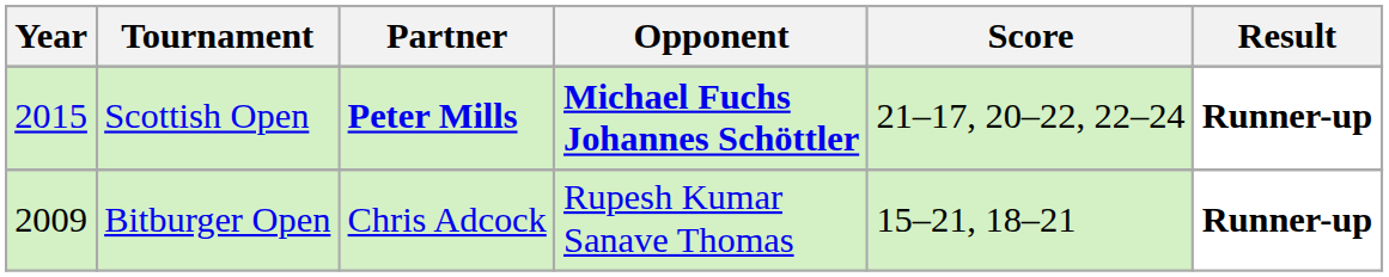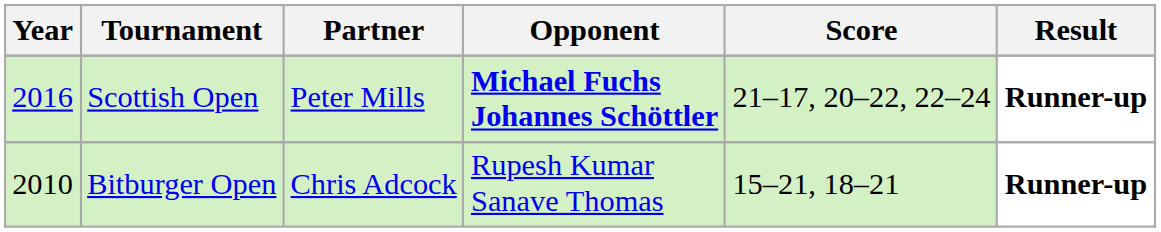Scottish Open | Year: 2015 -> 2016
Scottish Open | Partner: bold -> normal
Bitburger Open | Year: 2009 -> 2010
